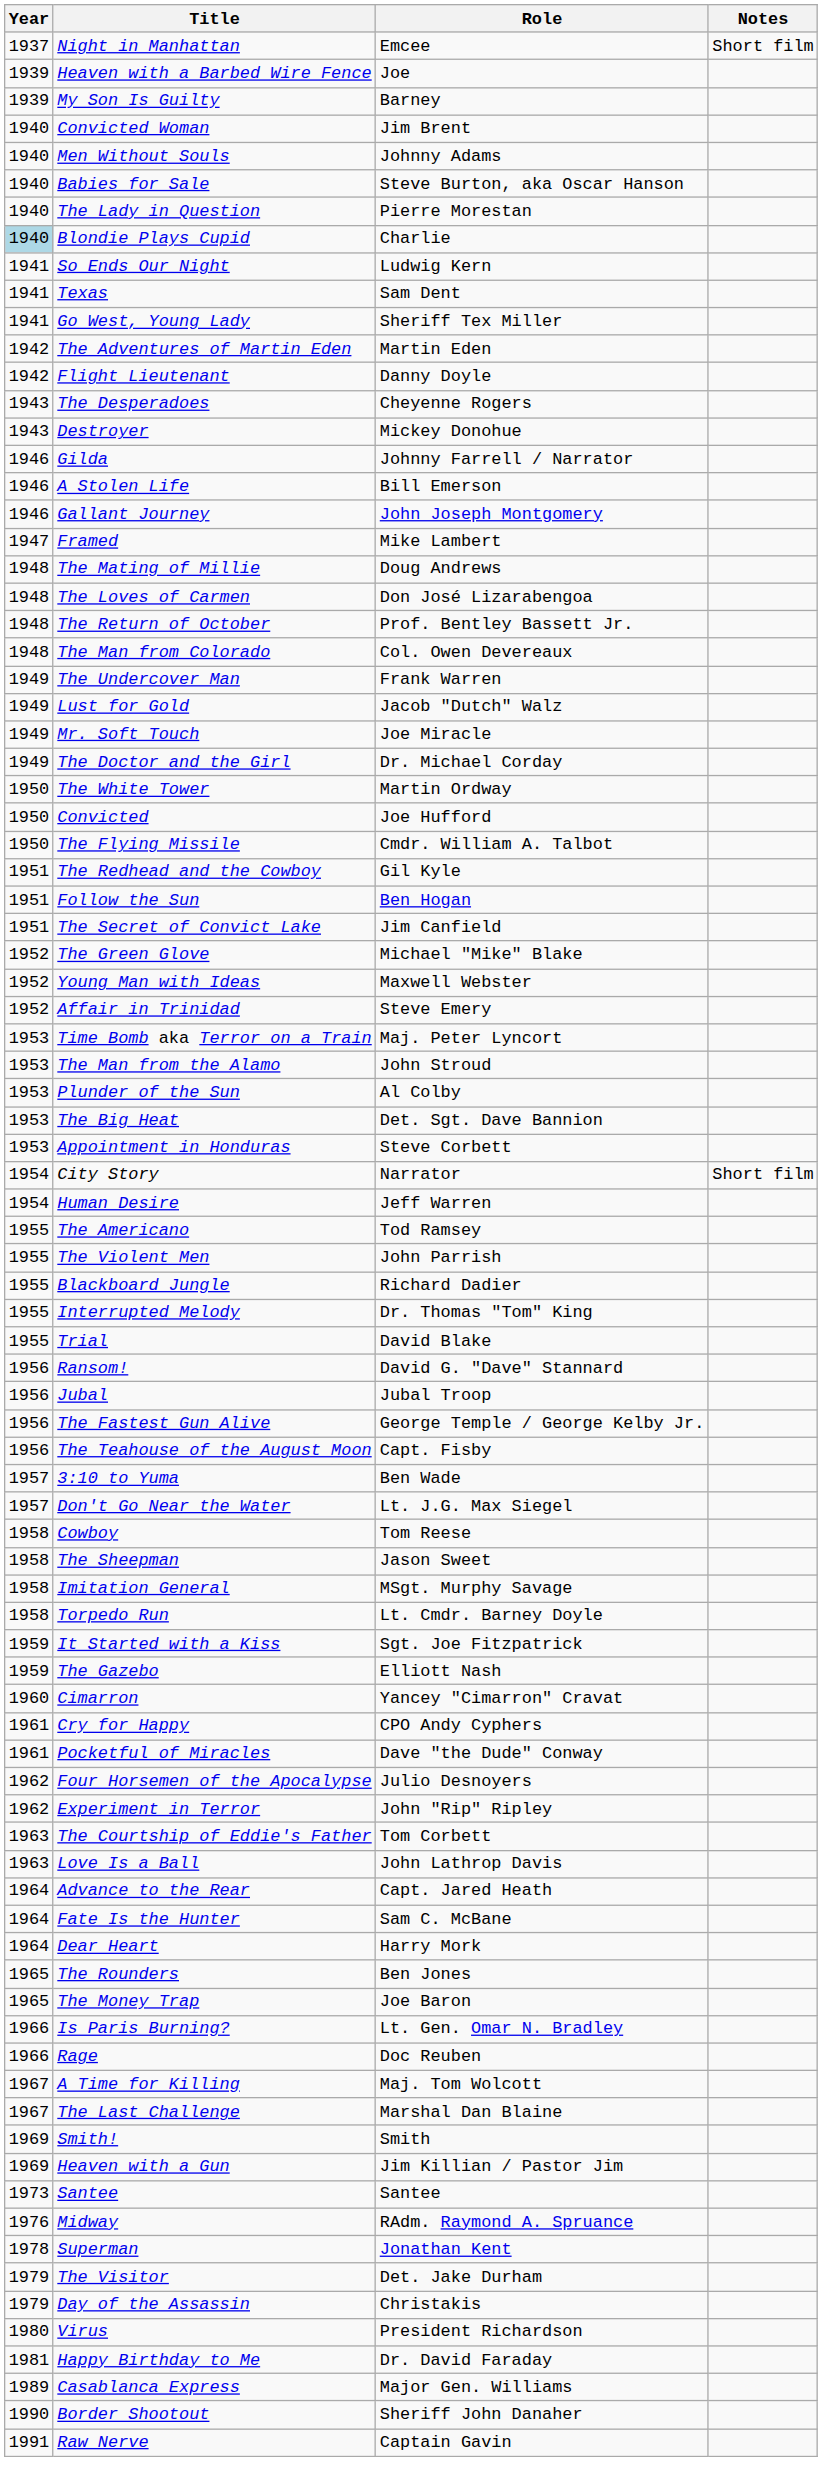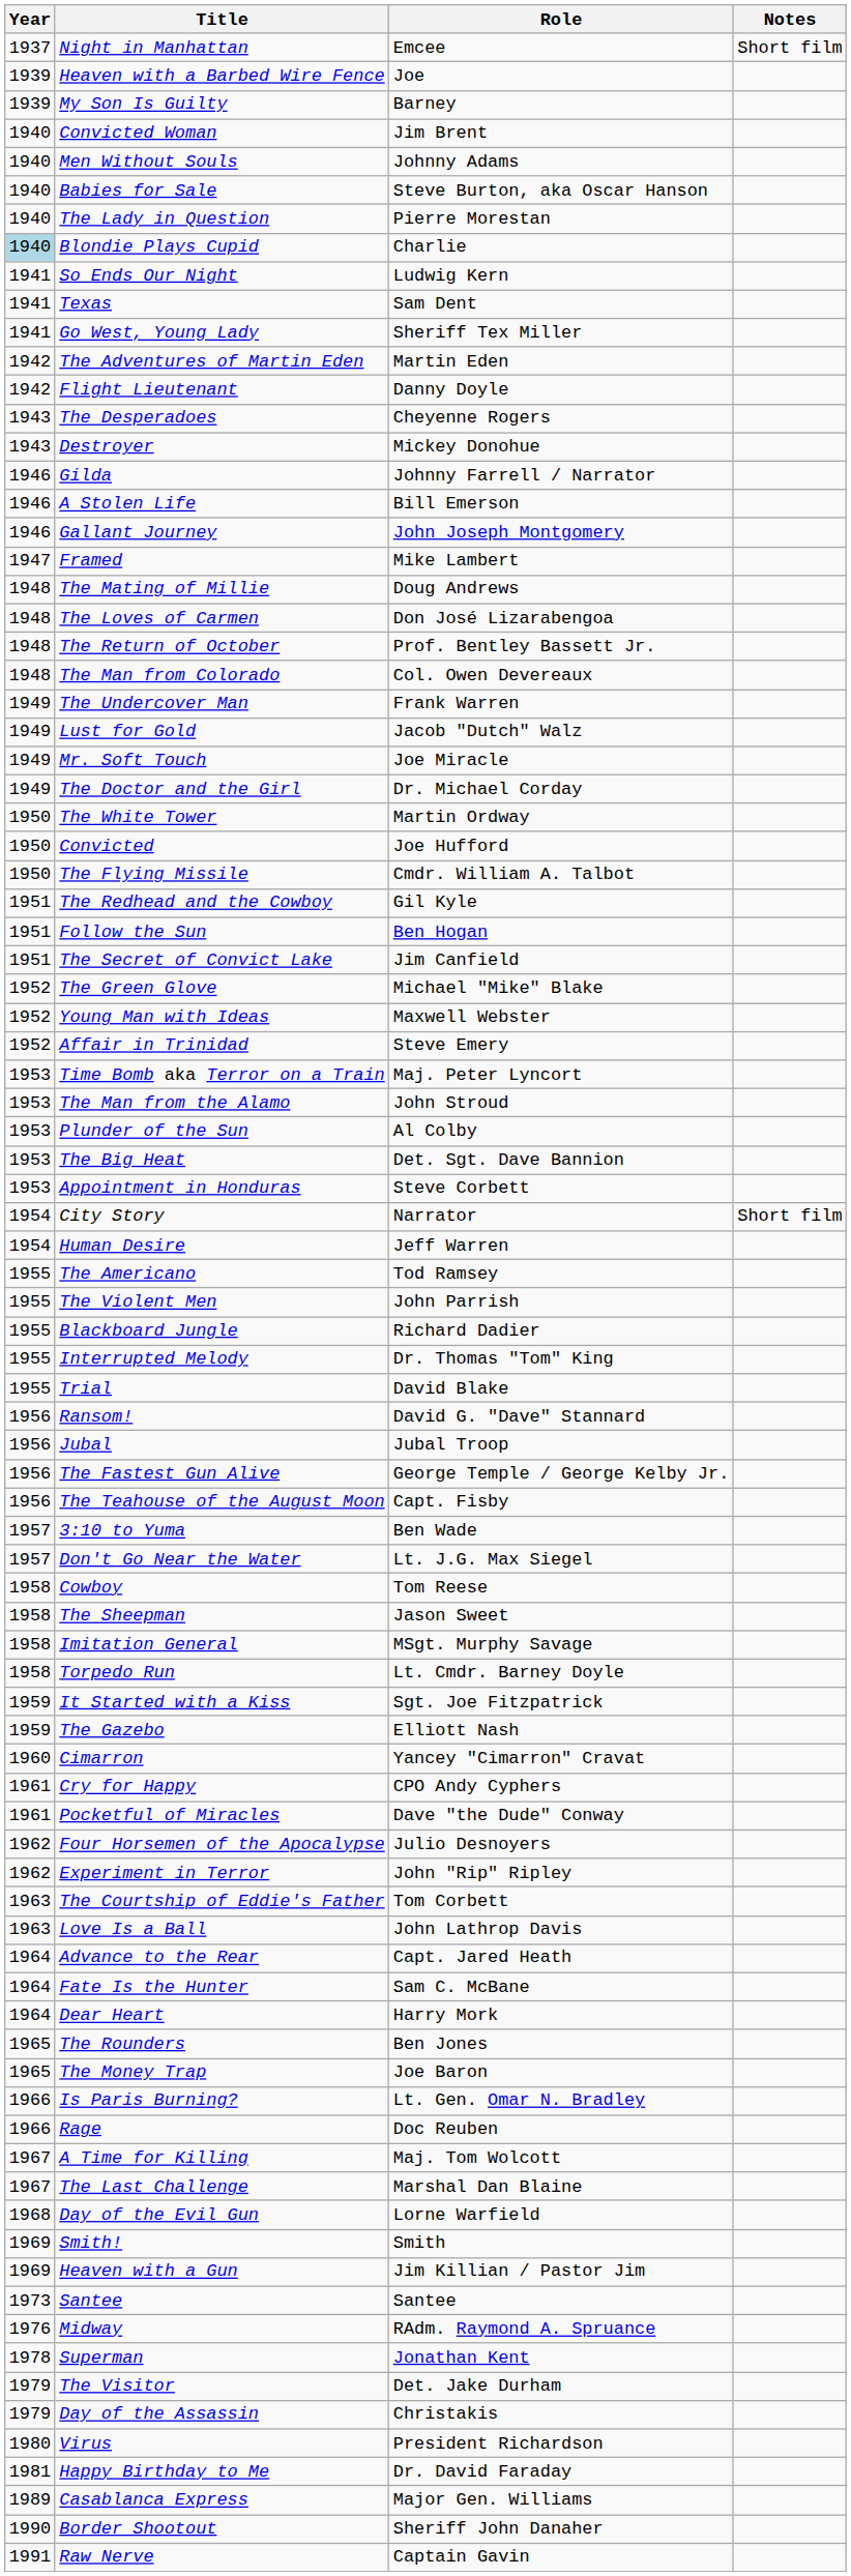+ row: 1968 | Day of the Evil Gun | Lorne Warfield
